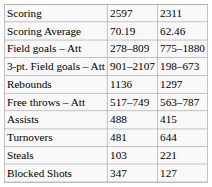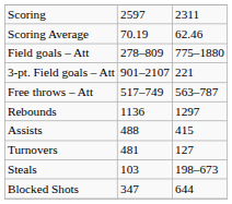3-pt. Field goals – Att | column 3: 198–673 -> 221
rows swapped: Free throws – Att <-> Rebounds
Turnovers | column 3: 644 -> 127
Steals | column 3: 221 -> 198–673
Blocked Shots | column 3: 127 -> 644
